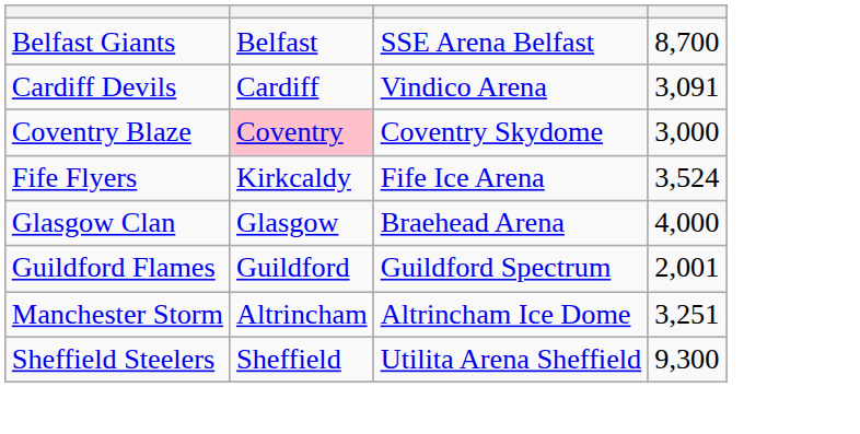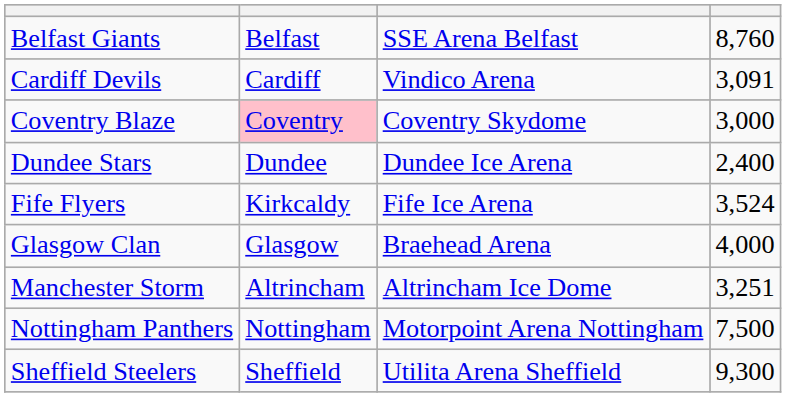Belfast Giants | column 4: 8,700 -> 8,760
+ row: Dundee Stars | Dundee | Dundee Ice Arena | 2,400
- row: Guildford Flames | Guildford | Guildford Spectrum | 2,001
+ row: Nottingham Panthers | Nottingham | Motorpoint Arena Nottingham | 7,500
